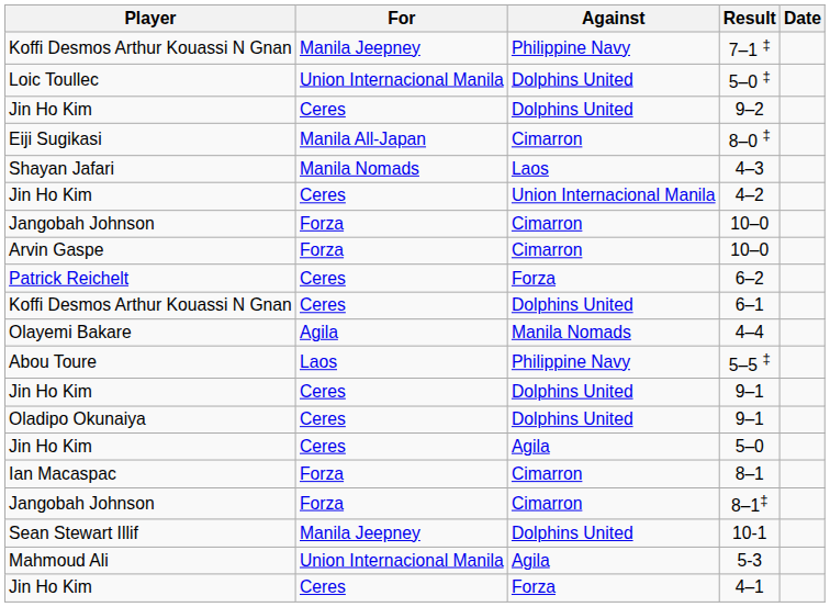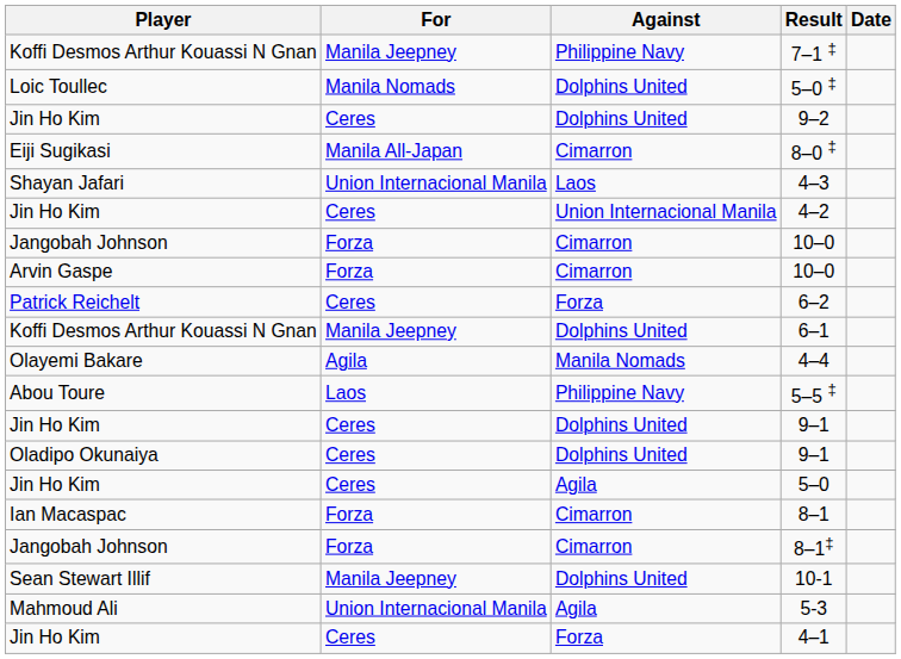5–0 ‡ | For: Union Internacional Manila -> Manila Nomads
4–3 | For: Manila Nomads -> Union Internacional Manila
6–1 | For: Ceres -> Manila Jeepney
